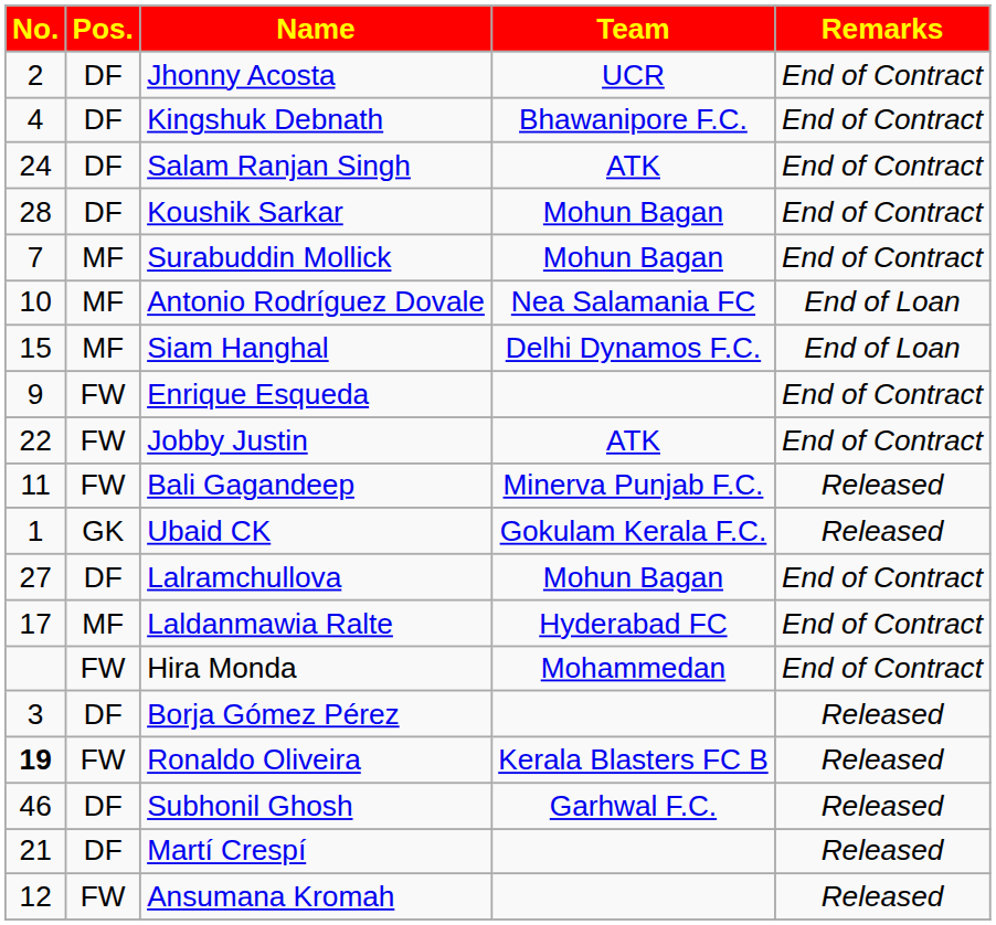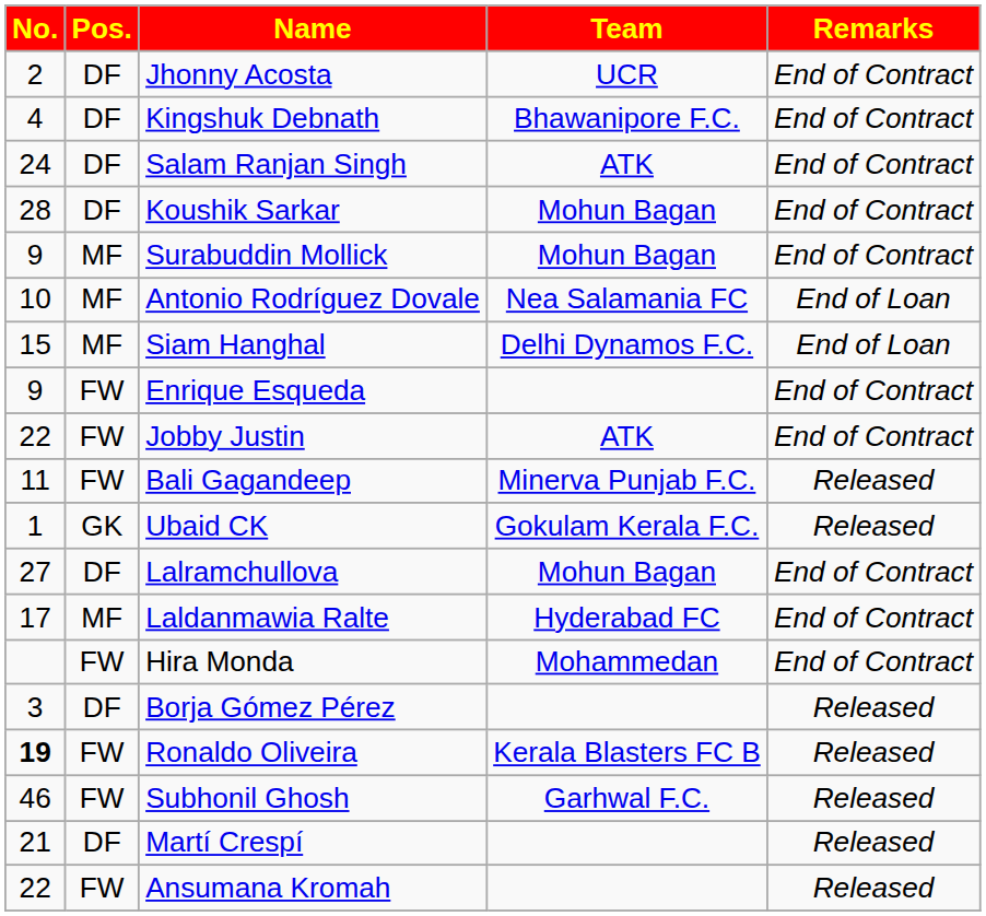Surabuddin Mollick | No.: 7 -> 9
Subhonil Ghosh | Pos.: DF -> FW
Ansumana Kromah | No.: 12 -> 22
